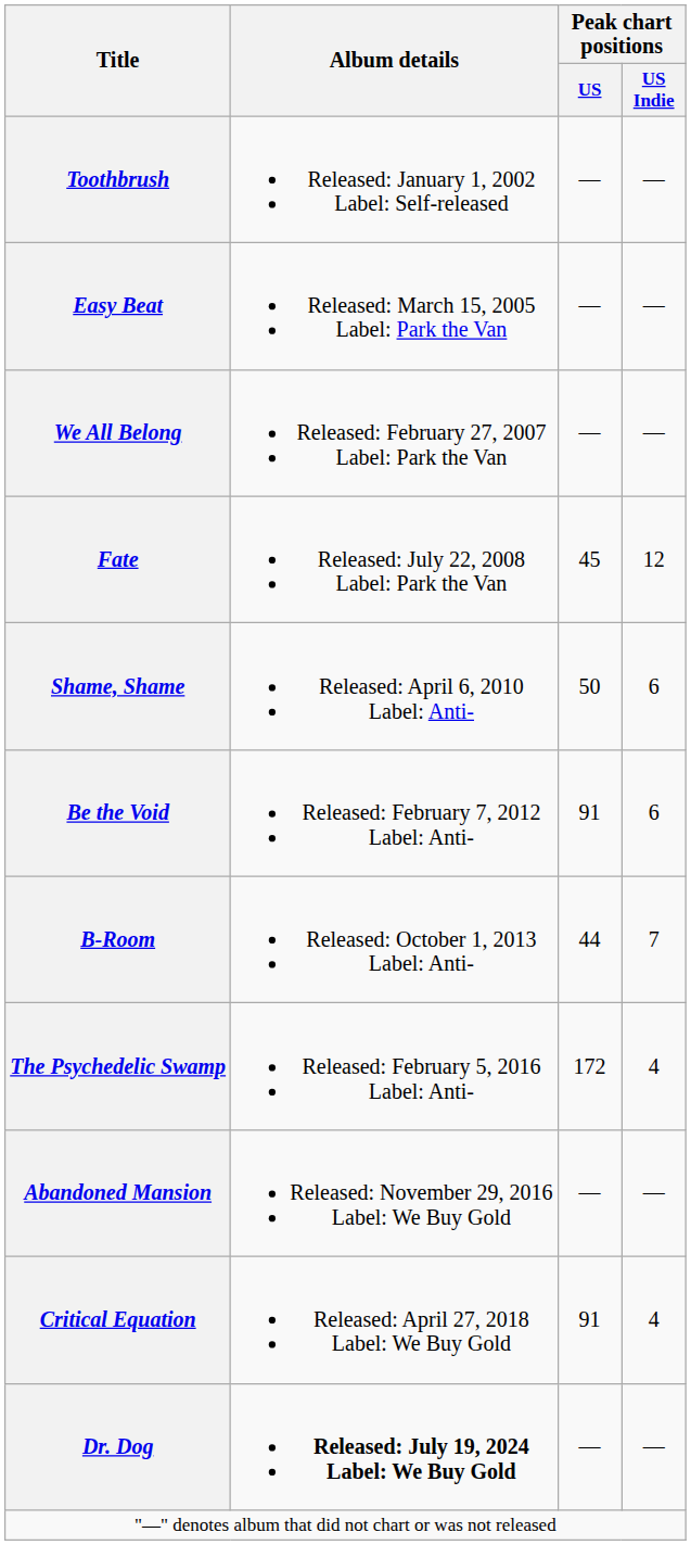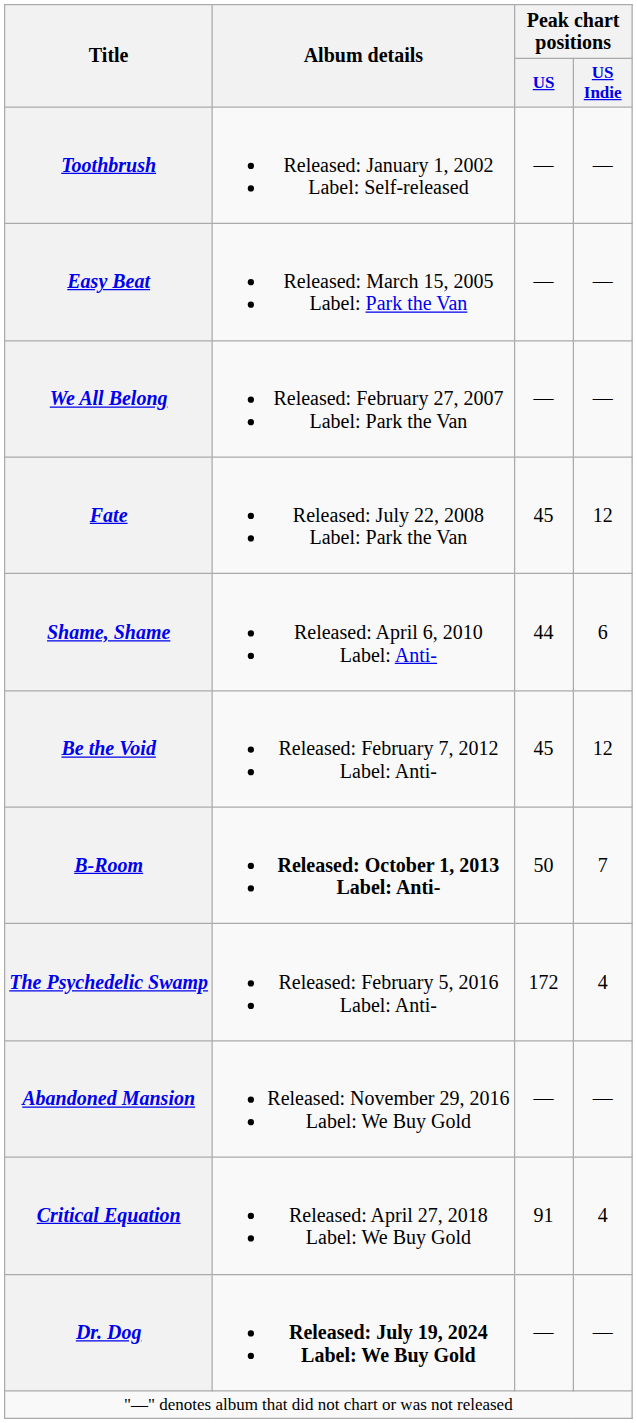Shame, Shame | Peak chart positions / US: 50 -> 44
Be the Void | Peak chart positions / US: 91 -> 45
Be the Void | Peak chart positions / US Indie: 6 -> 12
B-Room | Album details: normal -> bold
B-Room | Peak chart positions / US: 44 -> 50
